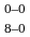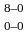rows swapped: 0–0 <-> 8–0
